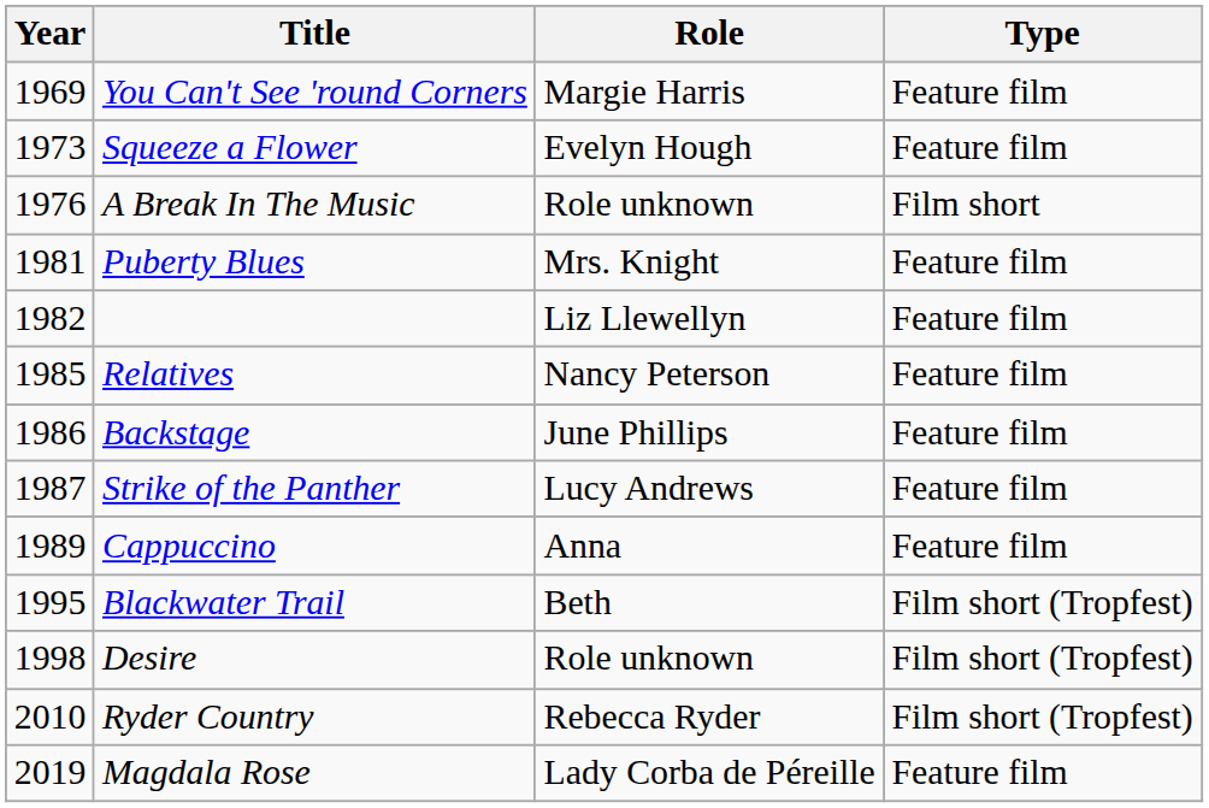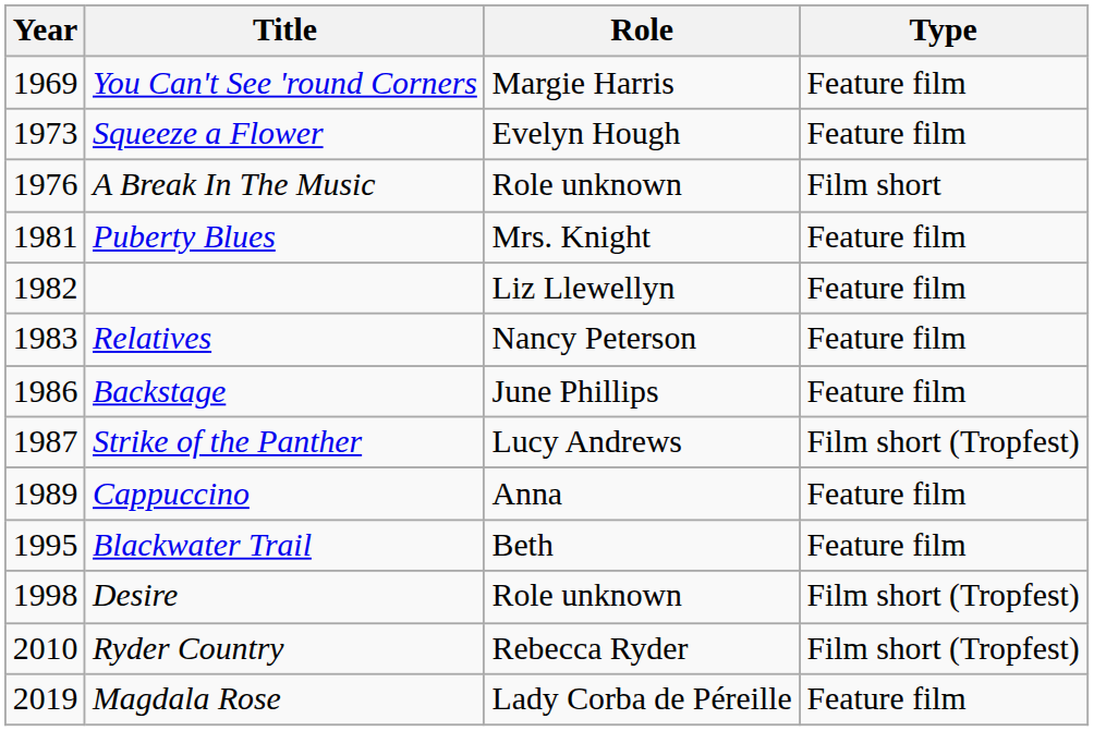Relatives | Year: 1985 -> 1983
Strike of the Panther | Type: Feature film -> Film short (Tropfest)
Blackwater Trail | Type: Film short (Tropfest) -> Feature film
